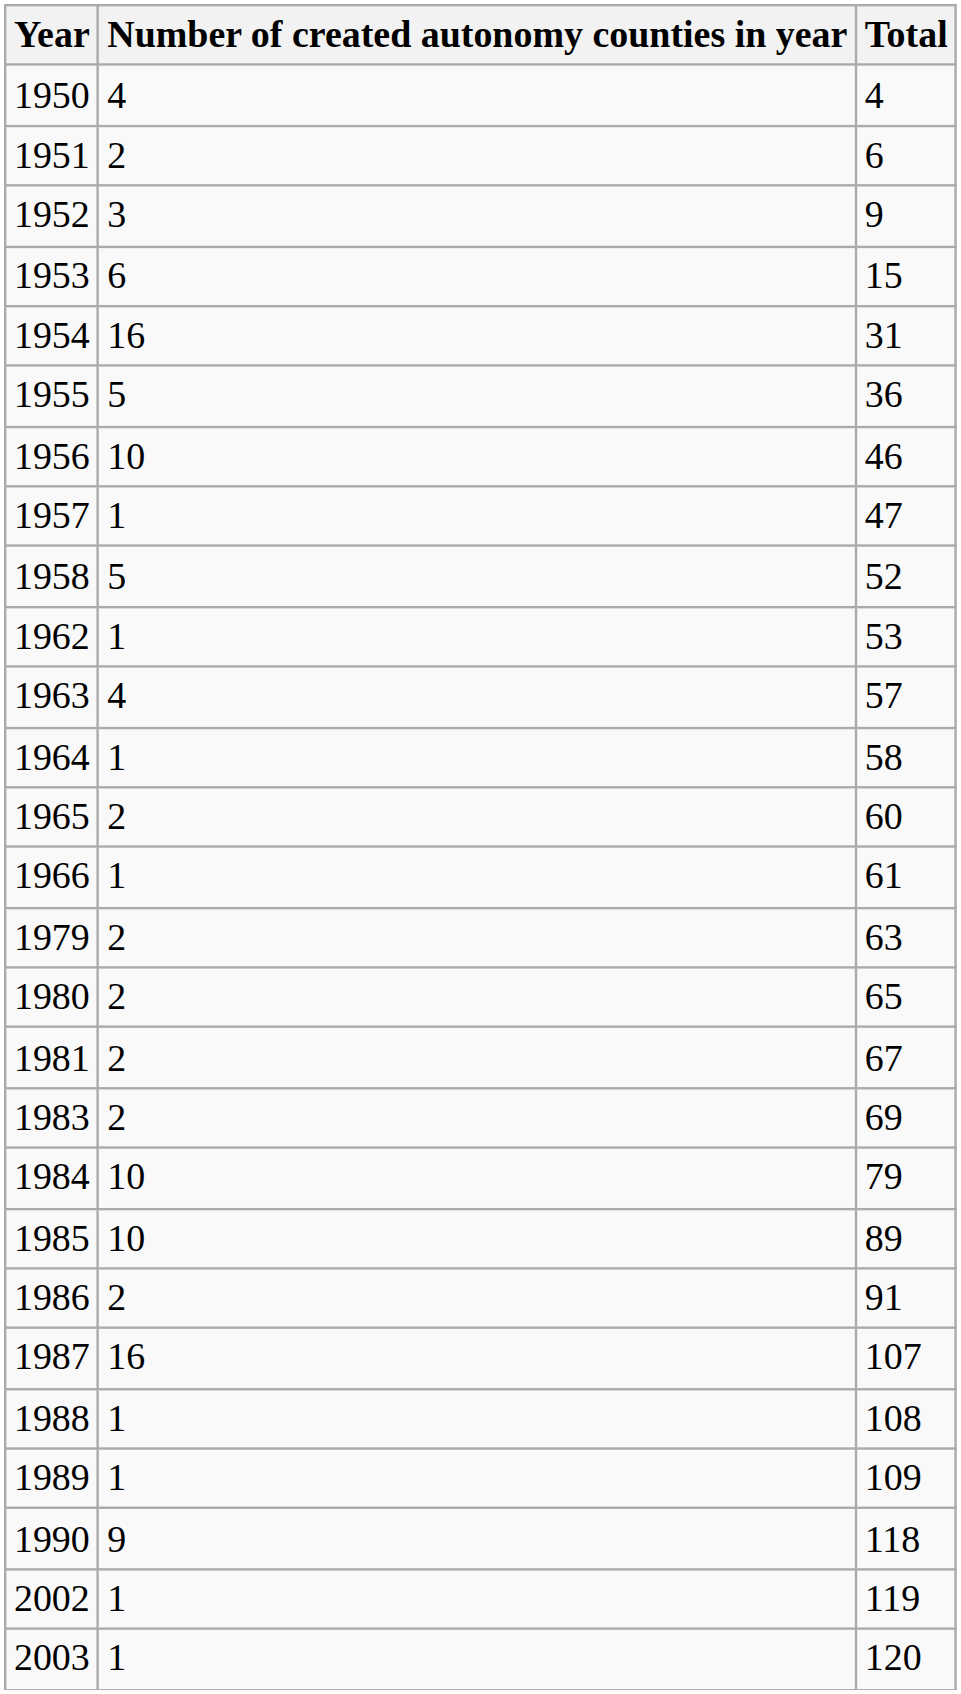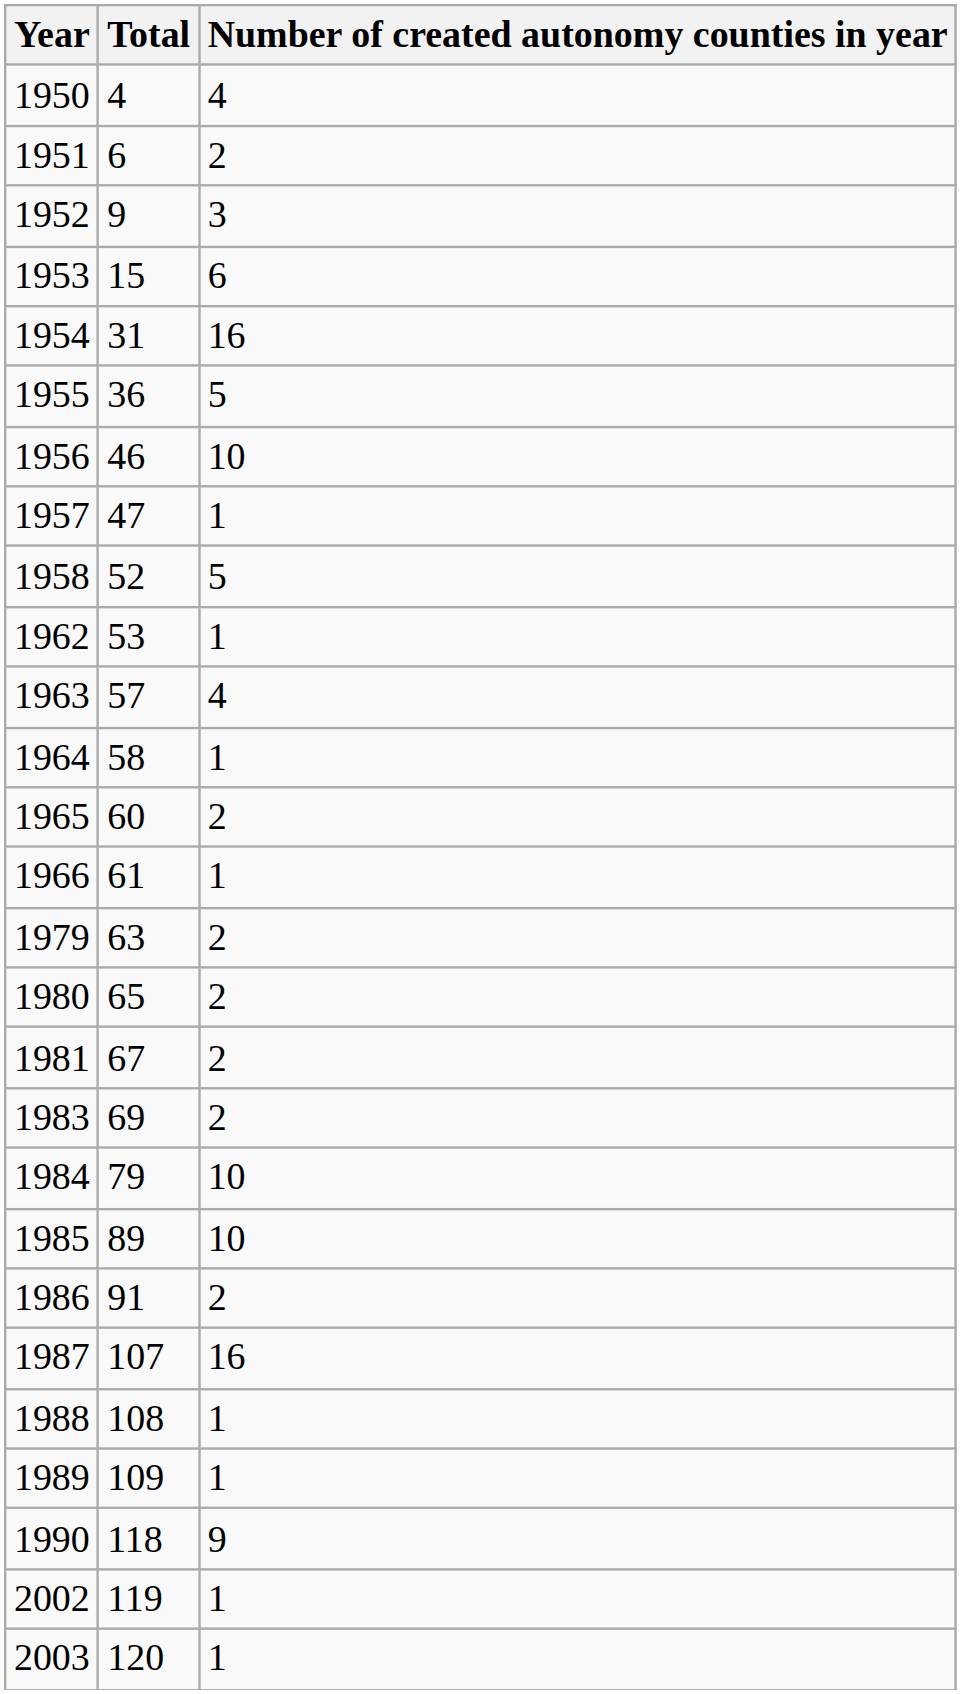columns swapped: Number of created autonomy counties in year <-> Total
